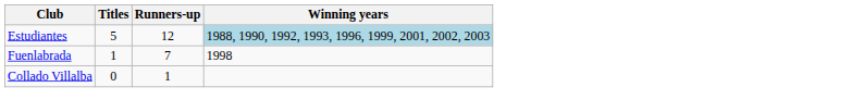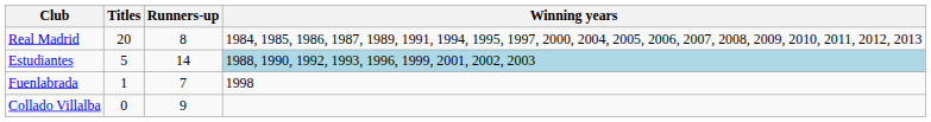+ row: Real Madrid | 20 | 8 | 1984, 1985, 1986, 1987, 1989, 1991, 1994, 1995, 1997, 2000, 2004, 2005, 2006, 2007, 2008, 2009, 2010, 2011, 2012, 2013
Estudiantes | Runners-up: 12 -> 14
Collado Villalba | Runners-up: 1 -> 9
